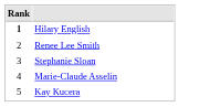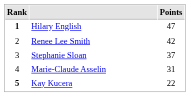+ column: Points | 47 | 42 | 37 | 31 | 22
Kay Kucera | Rank: normal -> bold
